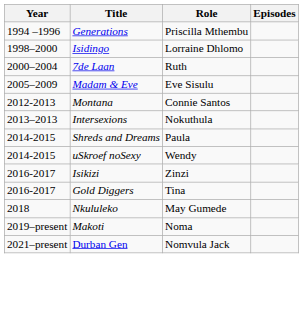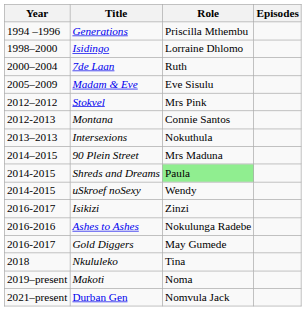+ row: 2012–2012 | Stokvel | Mrs Pink
+ row: 2014–2015 | 90 Plein Street | Mrs Maduna
Shreds and Dreams | Role: no background -> lightgreen background
+ row: 2016-2016 | Ashes to Ashes | Nokulunga Radebe
Gold Diggers | Role: Tina -> May Gumede
Nkululeko | Role: May Gumede -> Tina
